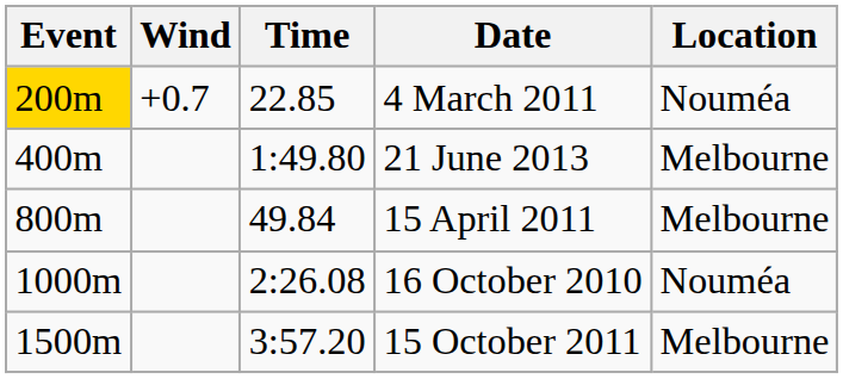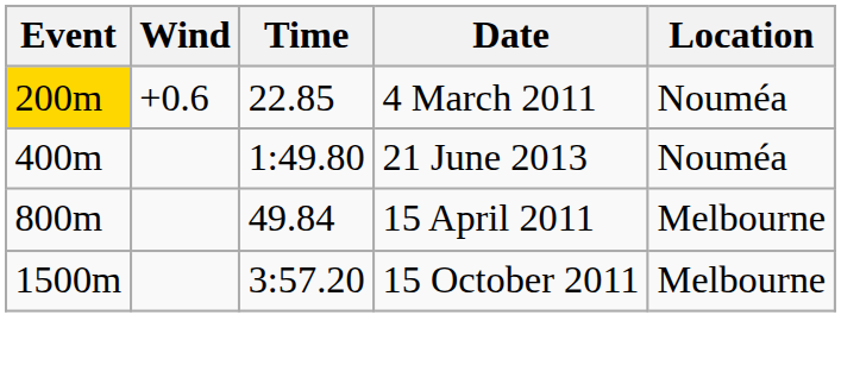4 March 2011 | Wind: +0.7 -> +0.6
21 June 2013 | Location: Melbourne -> Nouméa
- row: 1000m | 2:26.08 | 16 October 2010 | Nouméa
